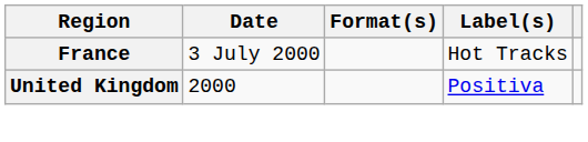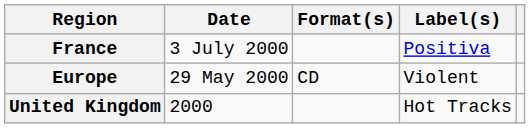France | Label(s): Hot Tracks -> Positiva
+ row: Europe | 29 May 2000 | CD | Violent
United Kingdom | Label(s): Positiva -> Hot Tracks
